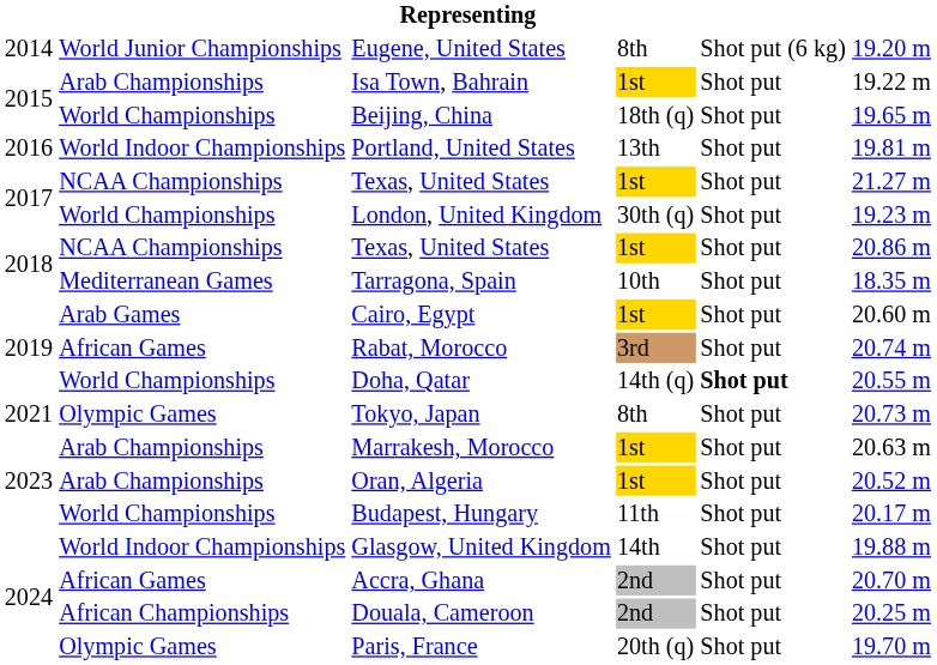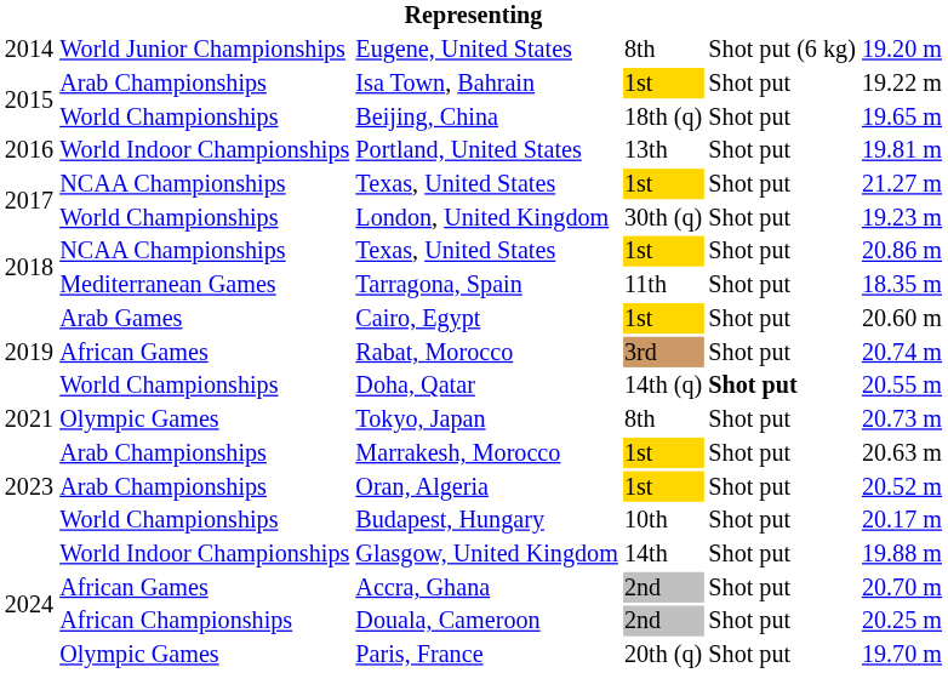Tarragona, Spain | column 4: 10th -> 11th
Budapest, Hungary | column 4: 11th -> 10th
